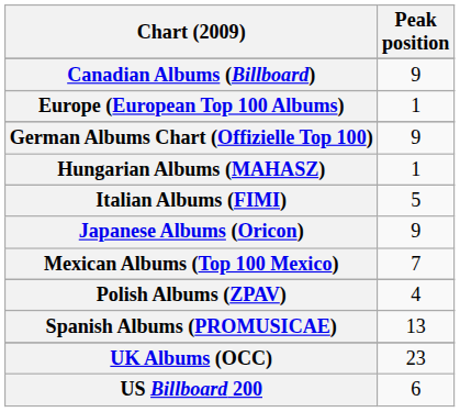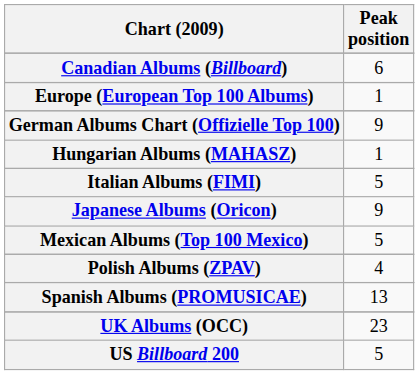Canadian Albums (Billboard) | Peak position: 9 -> 6
Mexican Albums (Top 100 Mexico) | Peak position: 7 -> 5
US Billboard 200 | Peak position: 6 -> 5
